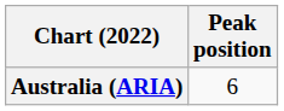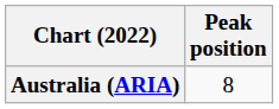Australia (ARIA) | Peak position: 6 -> 8
